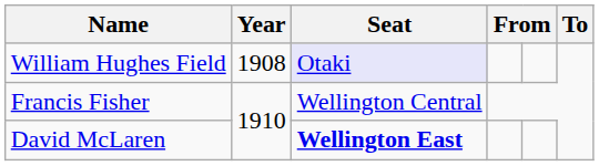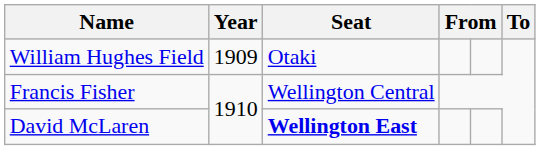William Hughes Field | Year: 1908 -> 1909
William Hughes Field | Seat: lavender background -> no background
